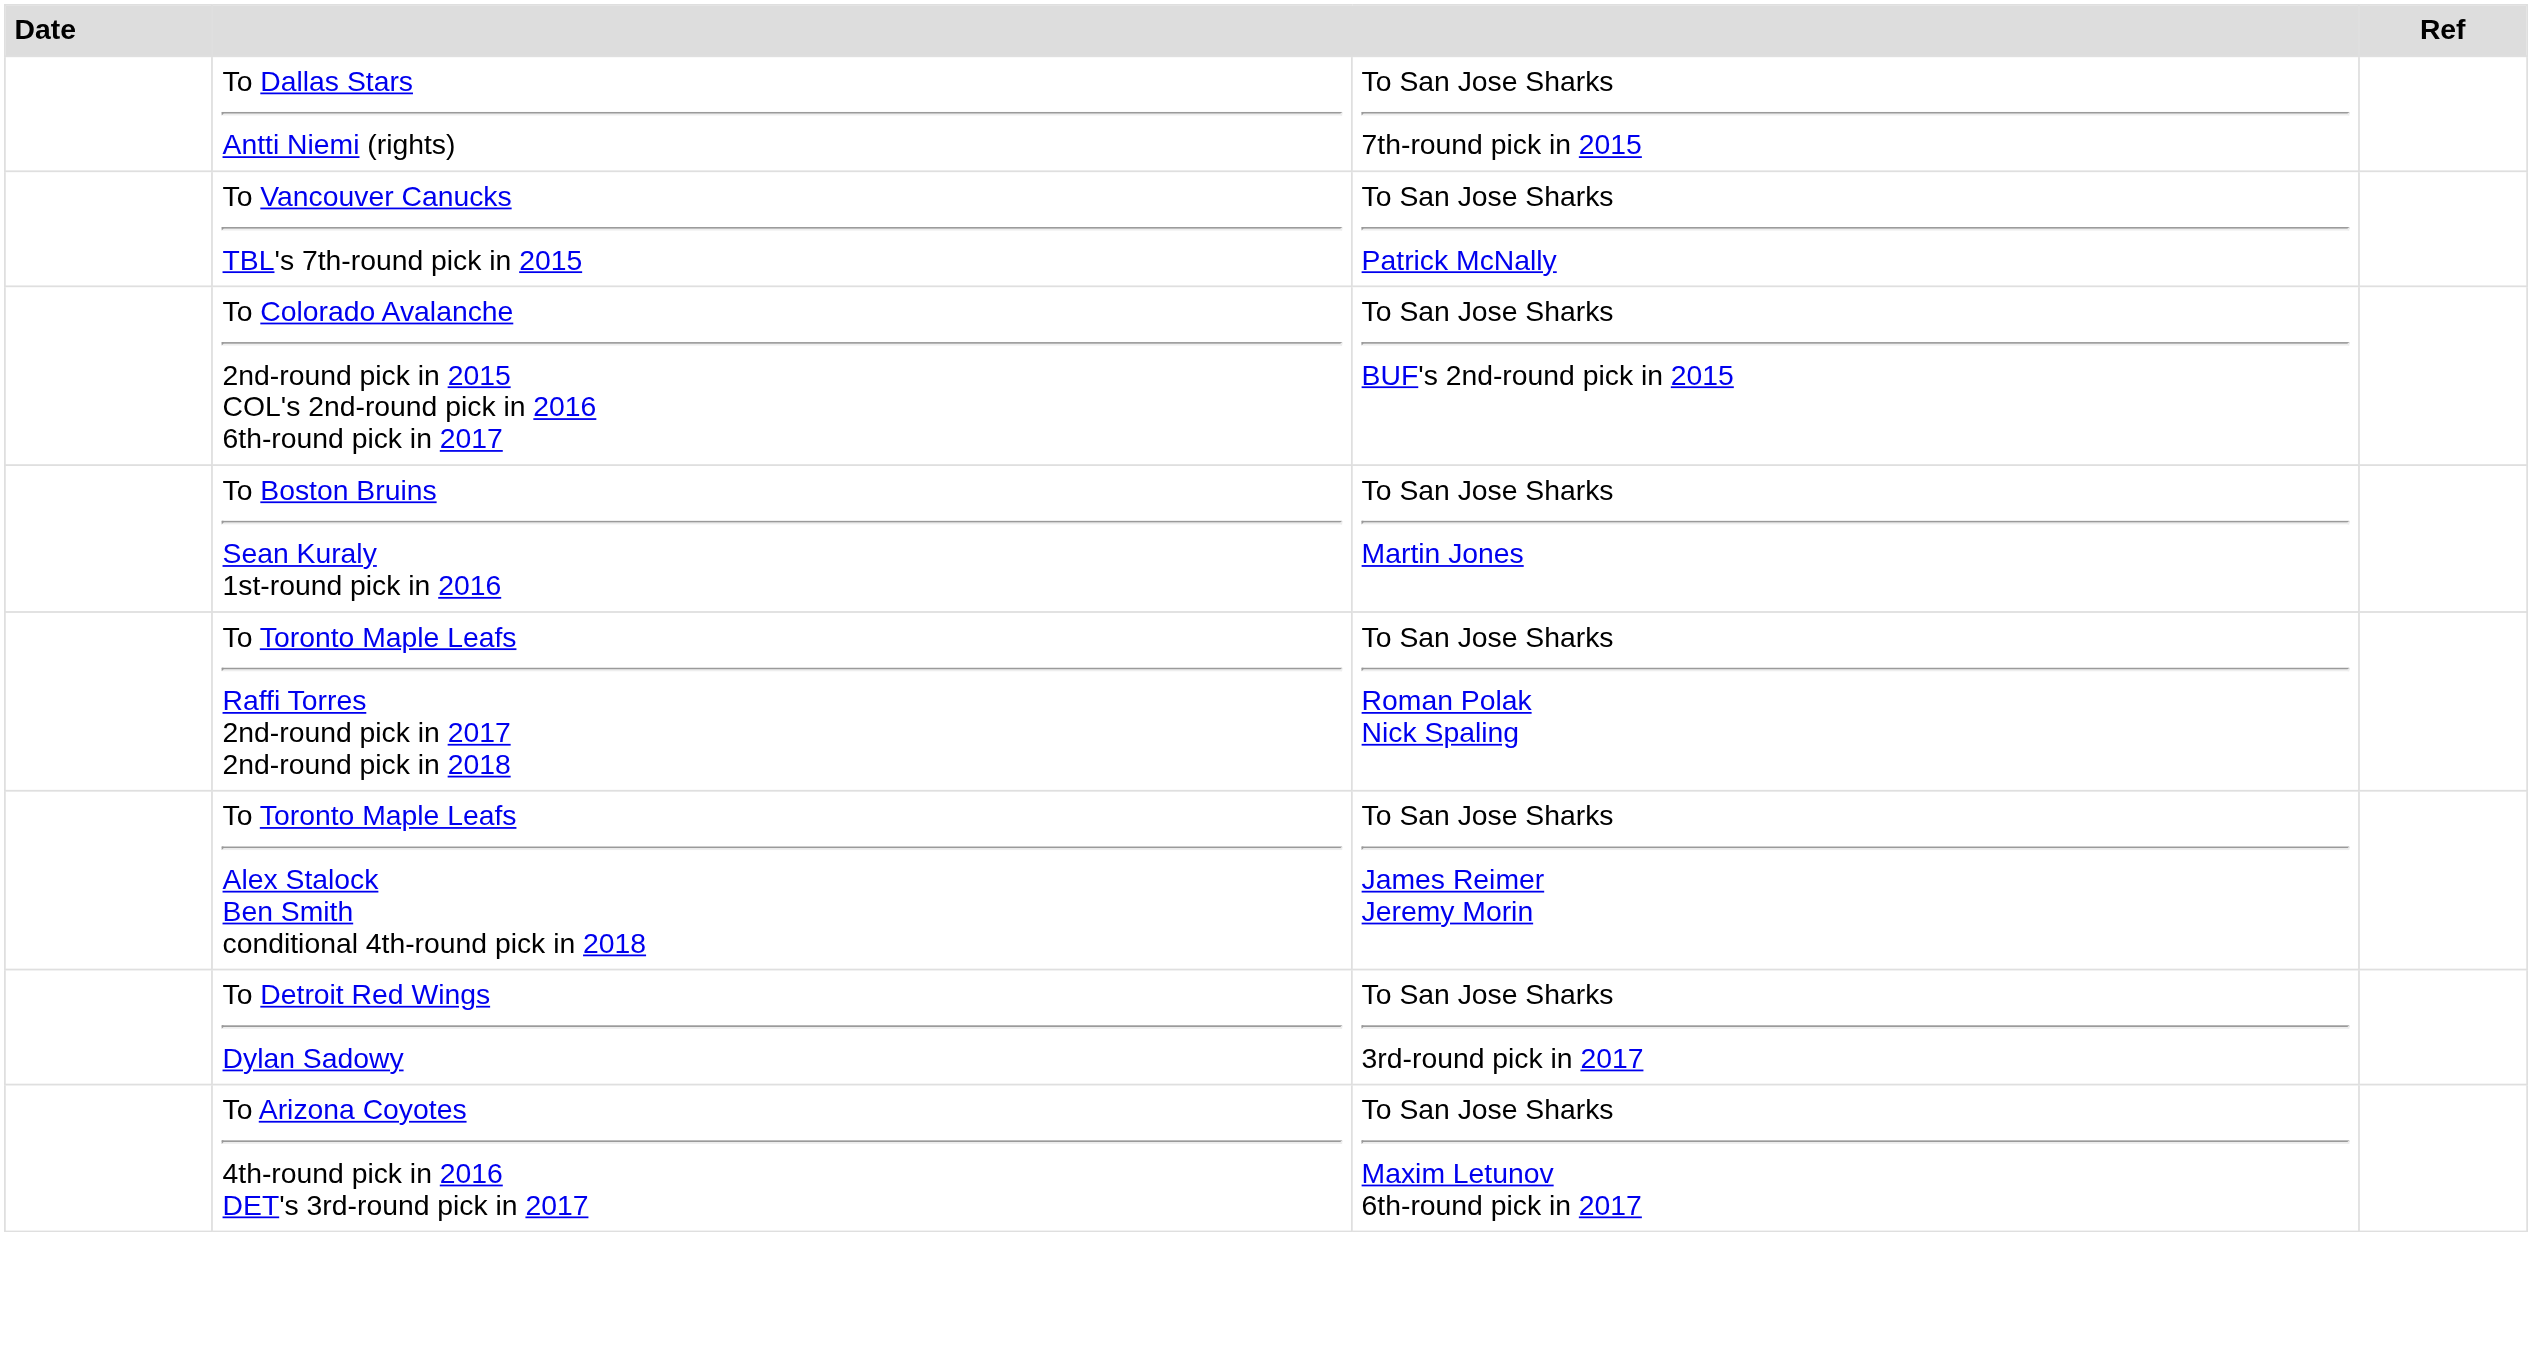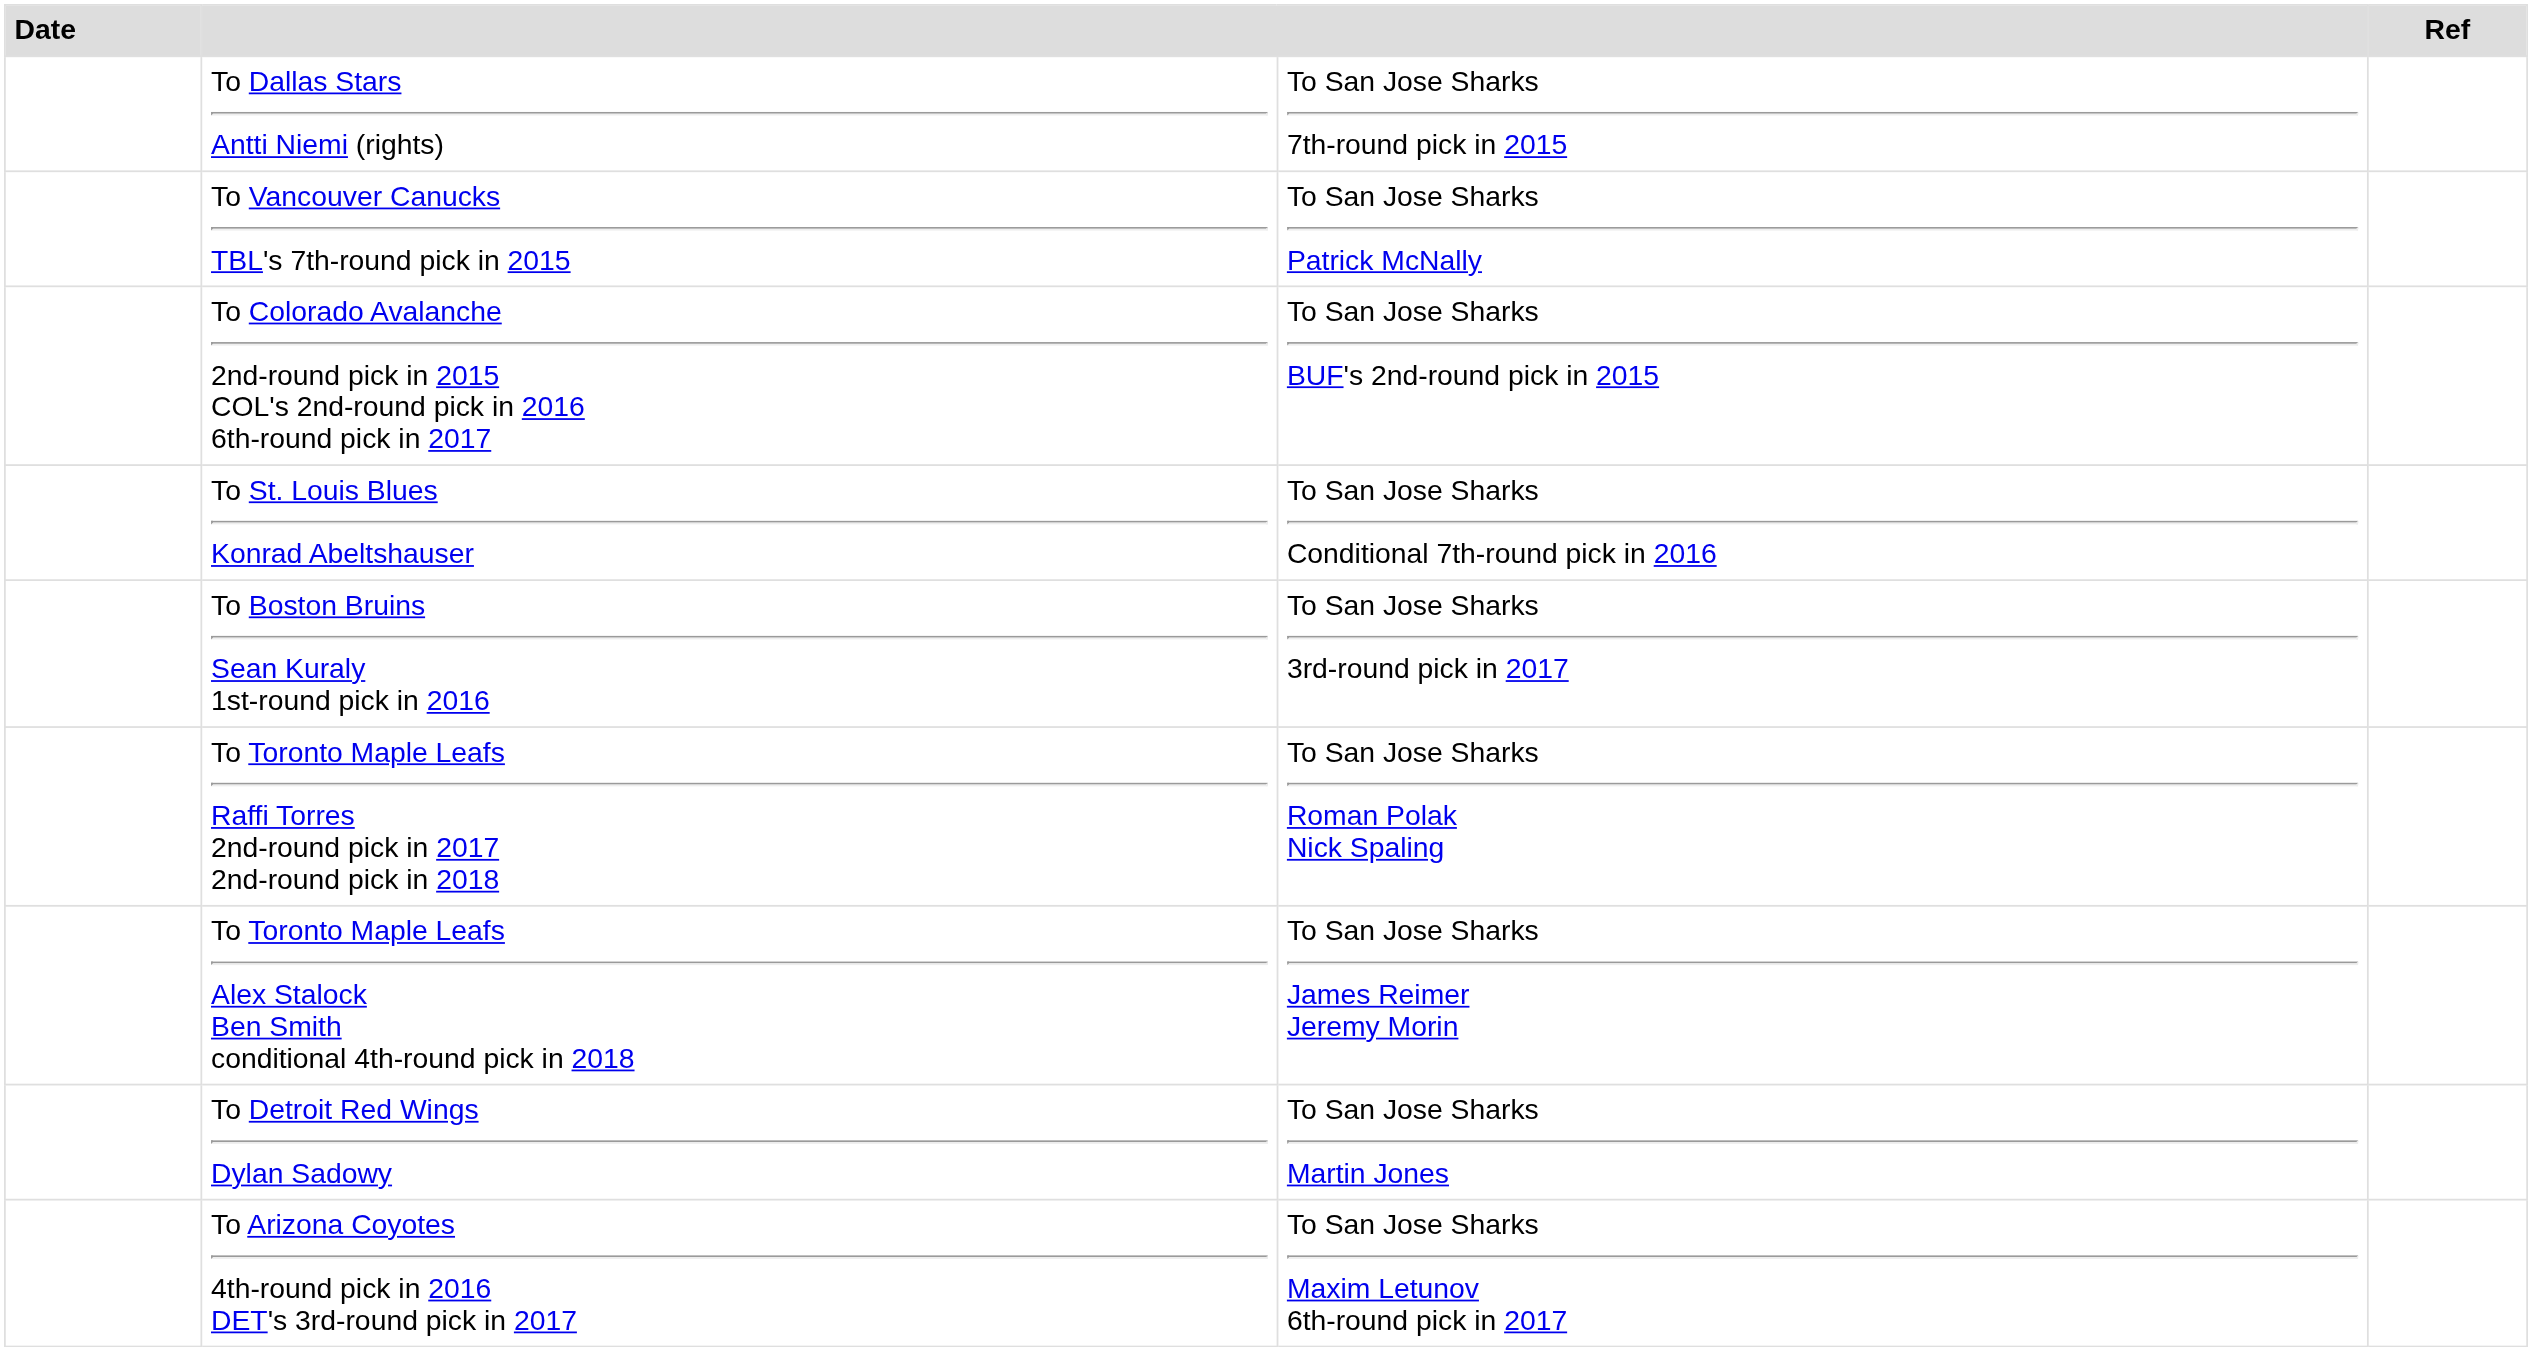+ row: To St. Louis Blues Konrad Abeltshauser | To San Jose Sharks Conditional 7th-round pick in 2016
To Boston Bruins Sean Kuraly 1st-round pick in 2016 | column 3: To San Jose Sharks Martin Jones -> To San Jose Sharks 3rd-round pick in 2017
To Detroit Red Wings Dylan Sadowy | column 3: To San Jose Sharks 3rd-round pick in 2017 -> To San Jose Sharks Martin Jones
